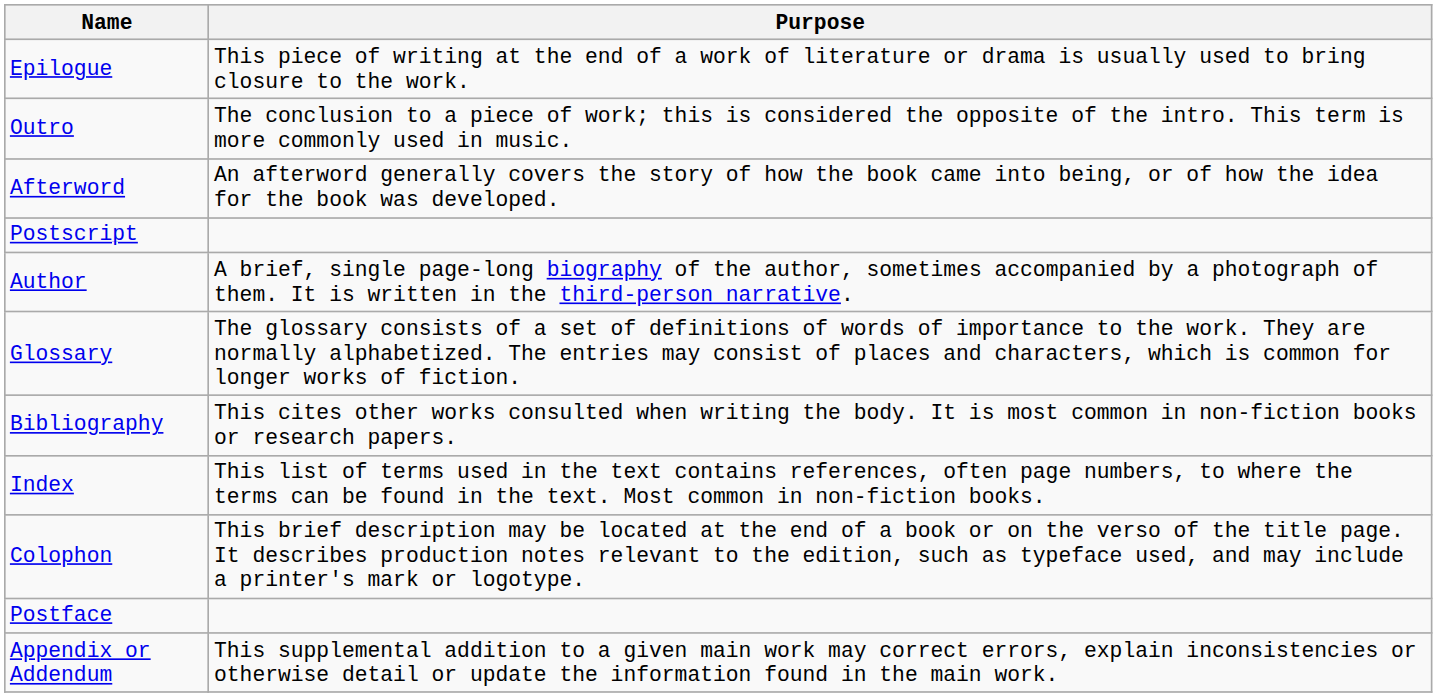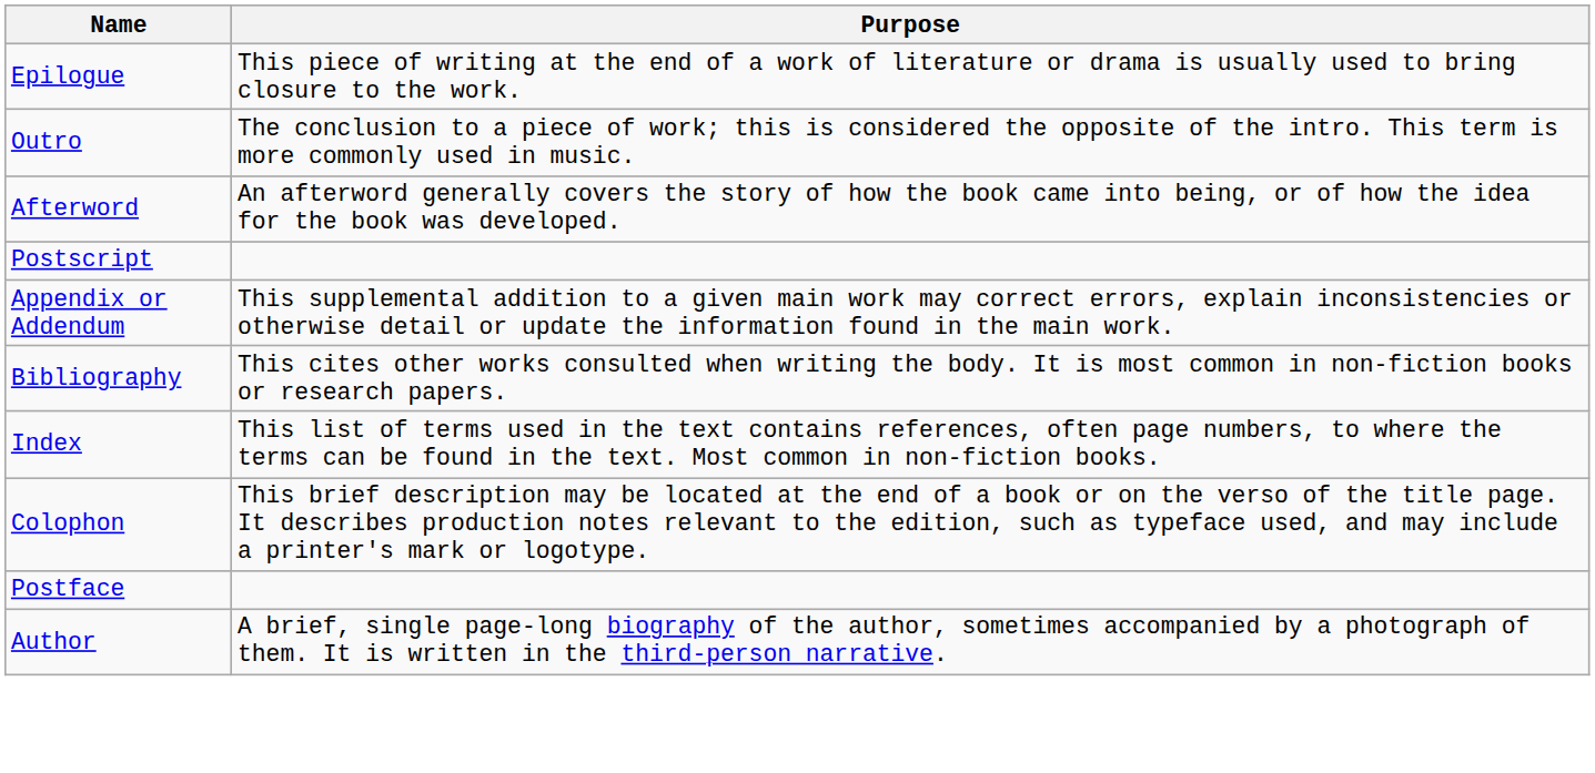rows swapped: Appendix or Addendum <-> Author
- row: Glossary | The glossary consists of a set of definitions of words of importance to the work. They are normally alphabetized. The entries may consist of places and characters, which is common for longer works of fiction.
